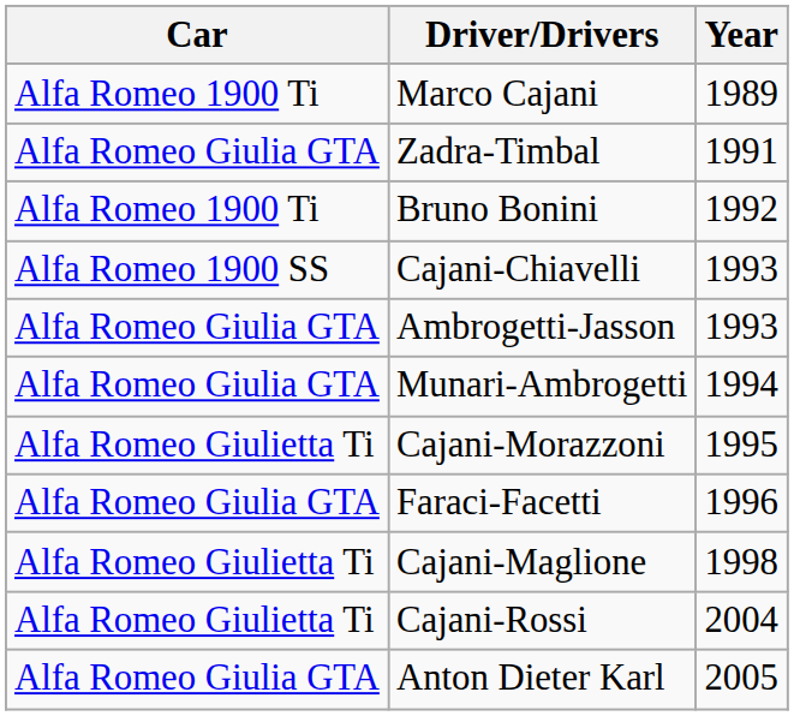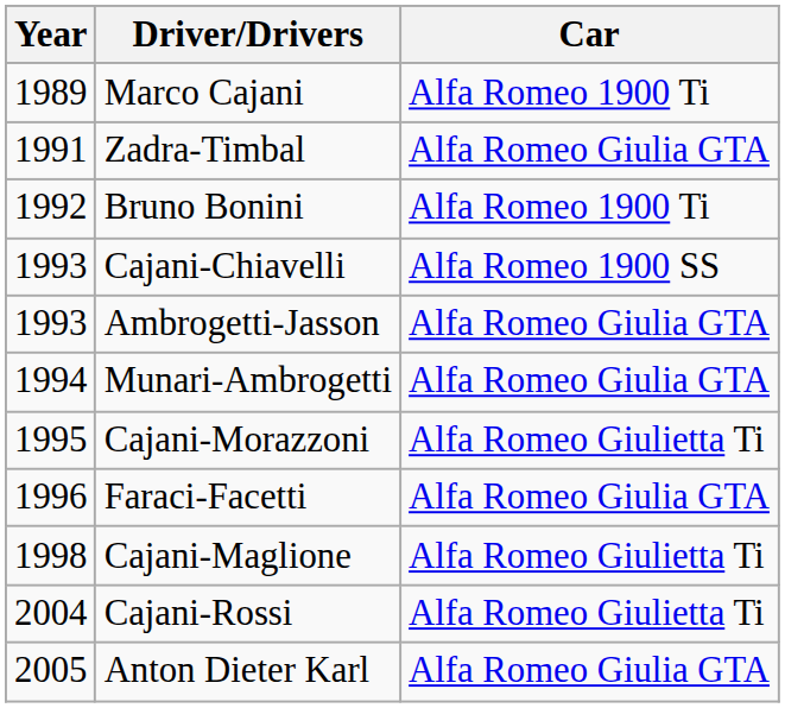columns swapped: Year <-> Car
